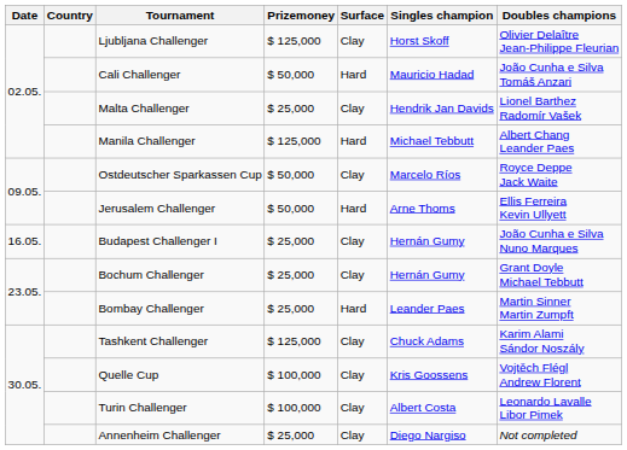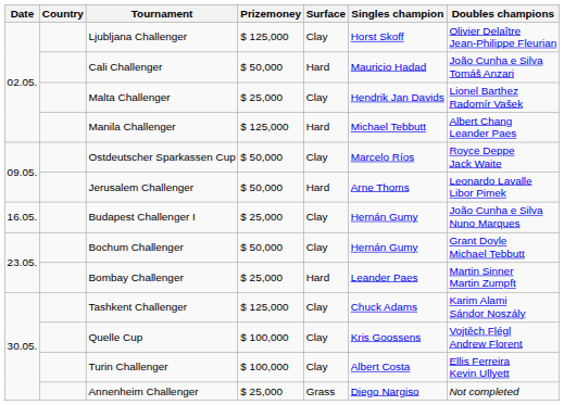Jerusalem Challenger | Doubles champions: Ellis Ferreira Kevin Ullyett -> Leonardo Lavalle Libor Pimek
Bochum Challenger | Prizemoney: $ 25,000 -> $ 50,000
Turin Challenger | Doubles champions: Leonardo Lavalle Libor Pimek -> Ellis Ferreira Kevin Ullyett
Annenheim Challenger | Surface: Clay -> Grass
